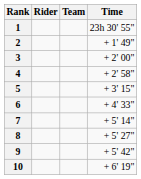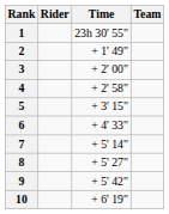columns swapped: Team <-> Time
